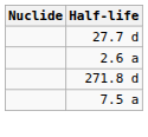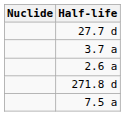+ row: 3.7 a
